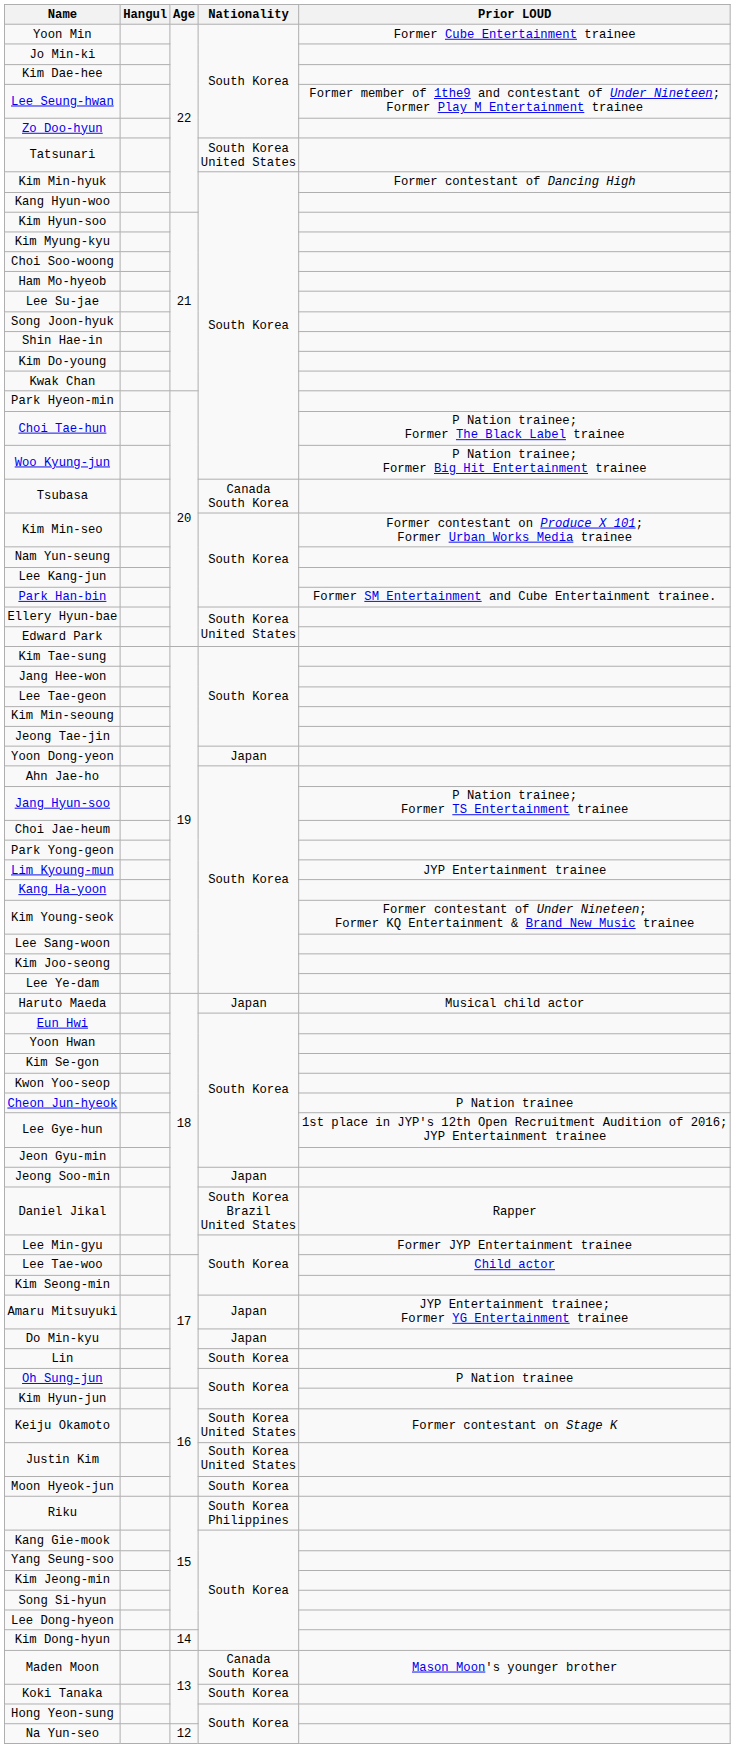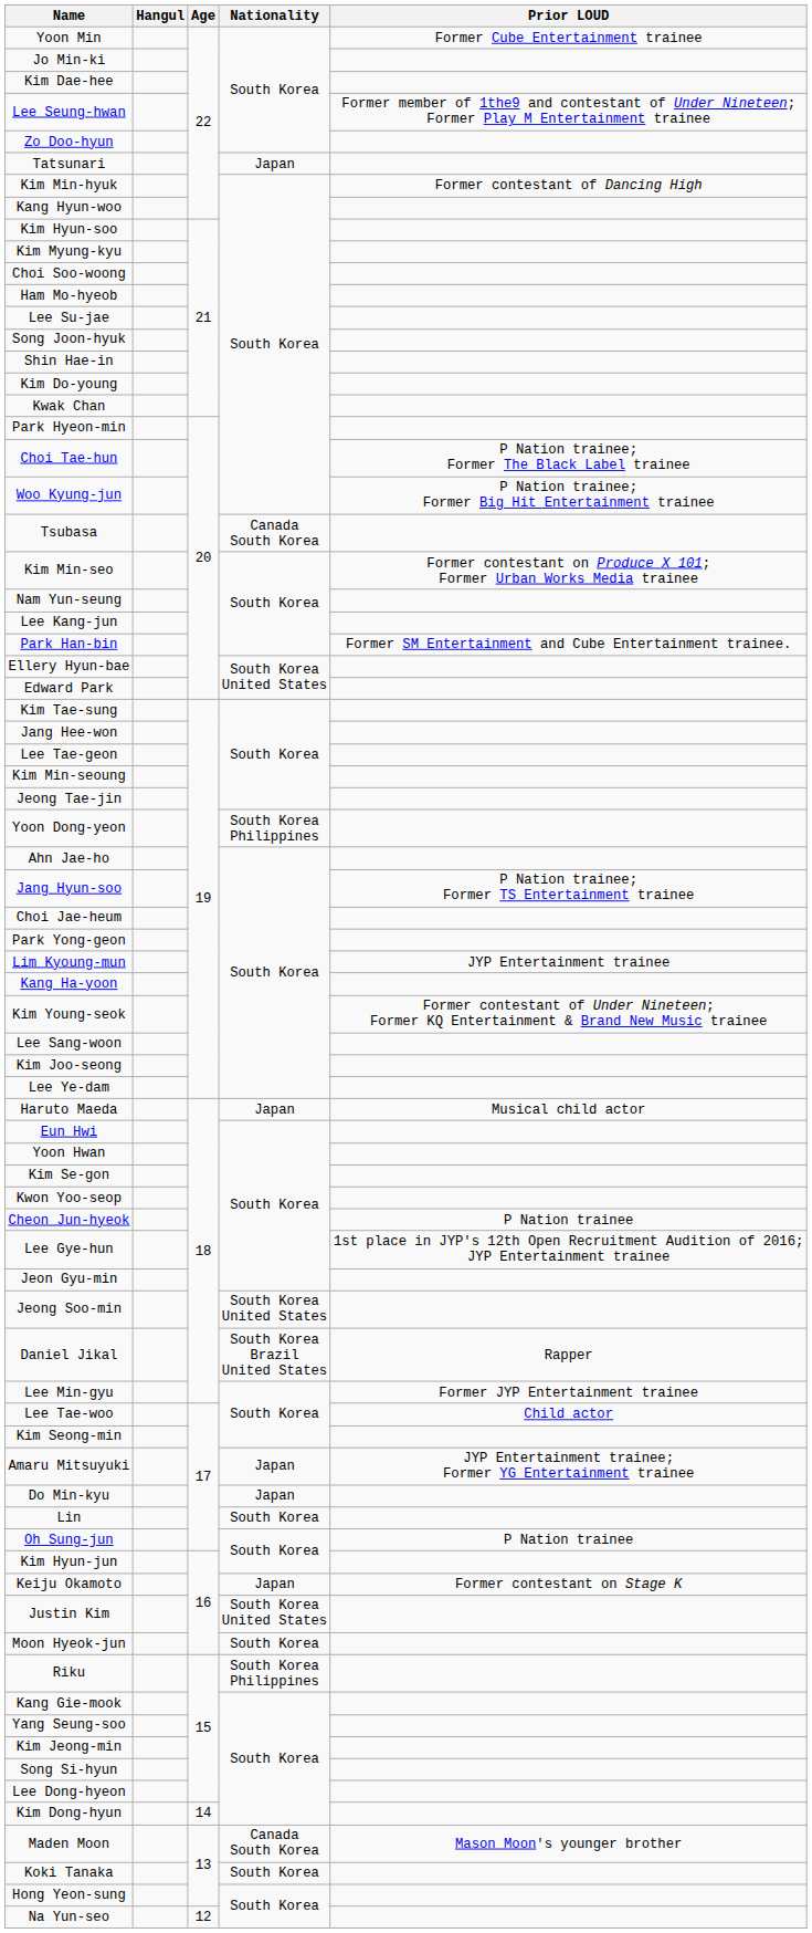Tatsunari | Nationality: South Korea United States -> Japan
Yoon Dong-yeon | Nationality: Japan -> South Korea Philippines
Jeong Soo-min | Nationality: Japan -> South Korea United States
Keiju Okamoto | Nationality: South Korea United States -> Japan
